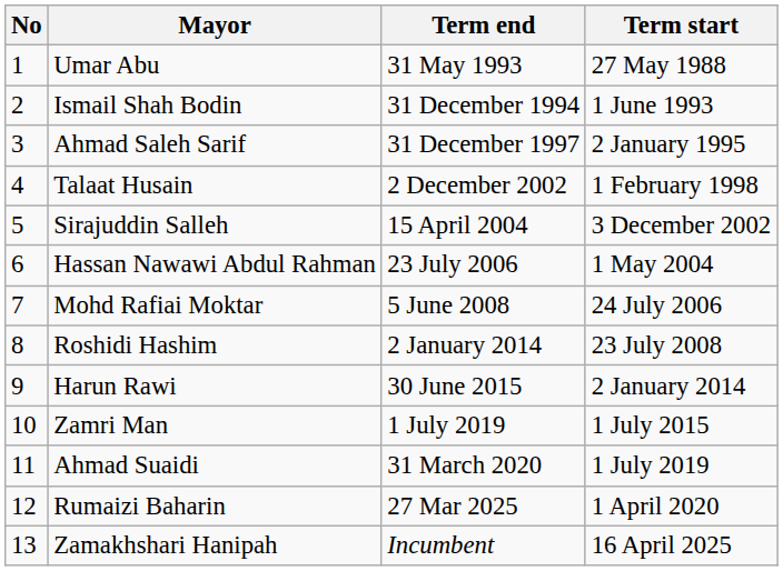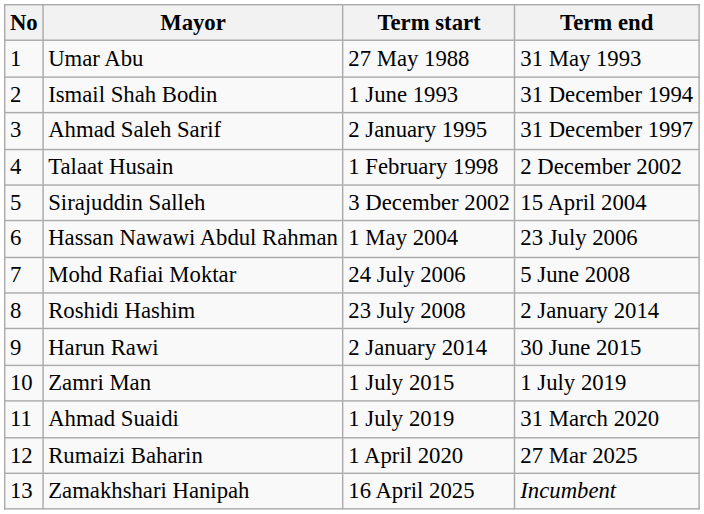columns swapped: Term start <-> Term end
